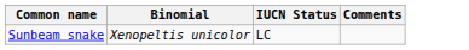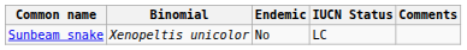+ column: Endemic | No
